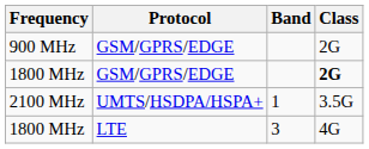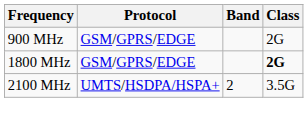2100 MHz | Band: 1 -> 2
- row: 1800 MHz | LTE | 3 | 4G
